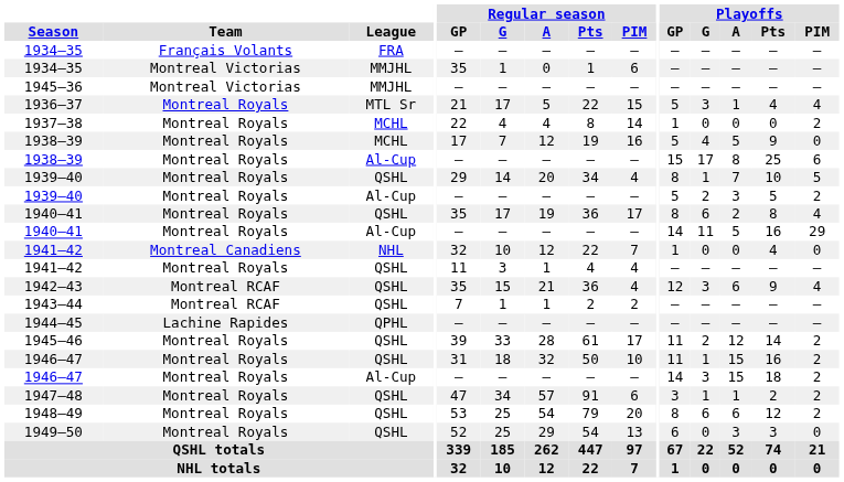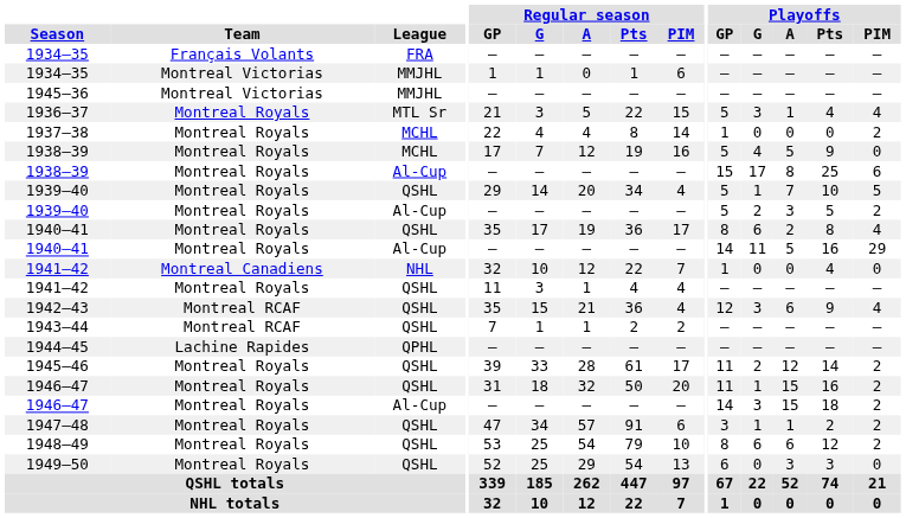1934–35 / MMJHL | Regular season / GP: 35 -> 1
1936–37 | Regular season / G: 17 -> 3
1939–40 / QSHL | Playoffs / GP: 8 -> 5
1946–47 / QSHL | Regular season / PIM: 10 -> 20
1948–49 | Regular season / PIM: 20 -> 10
